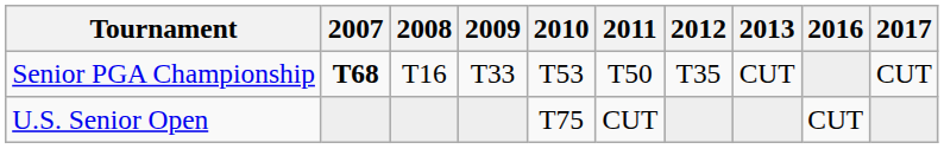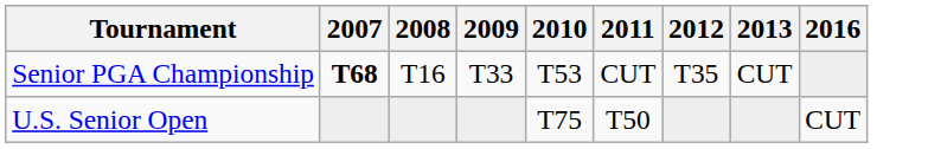- column: 2017 | CUT
Senior PGA Championship | 2011: T50 -> CUT
U.S. Senior Open | 2011: CUT -> T50
